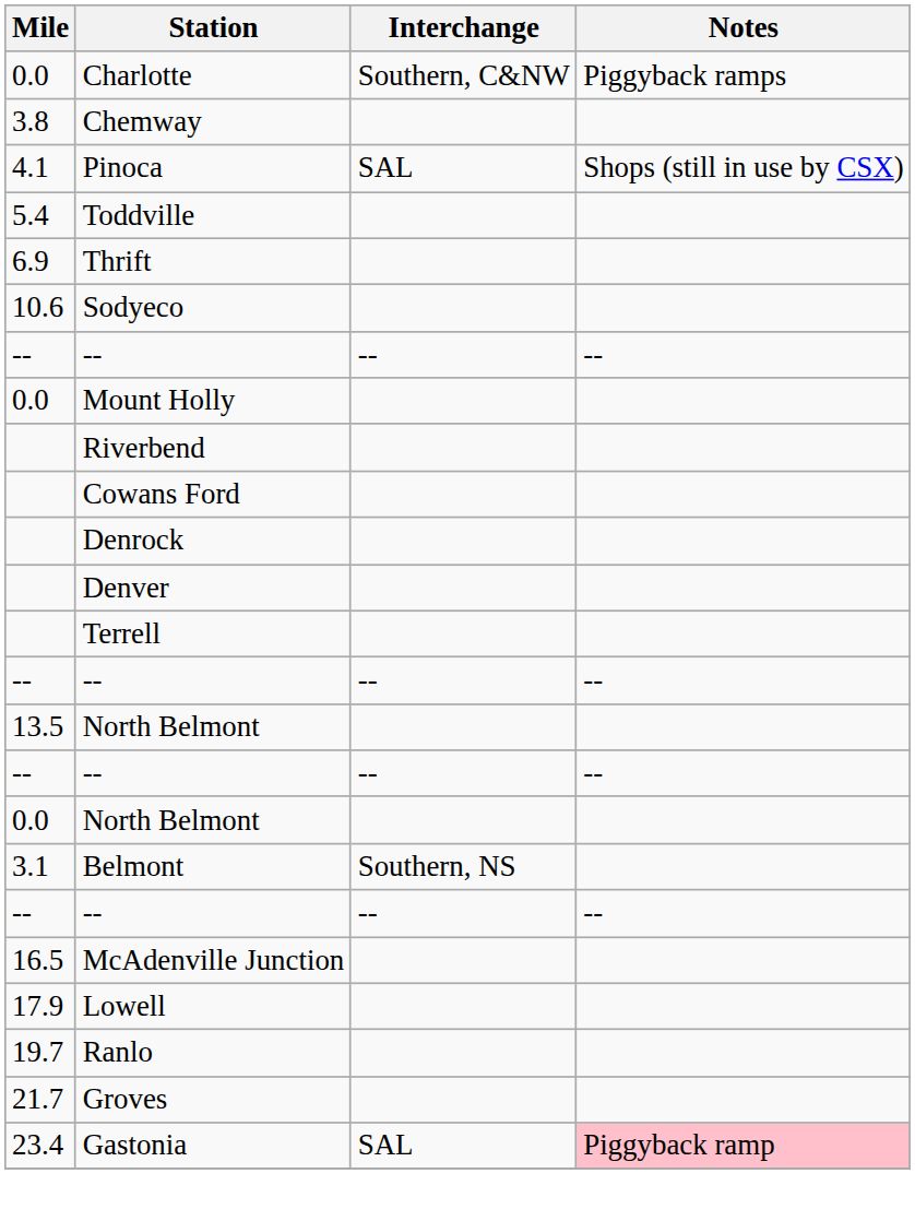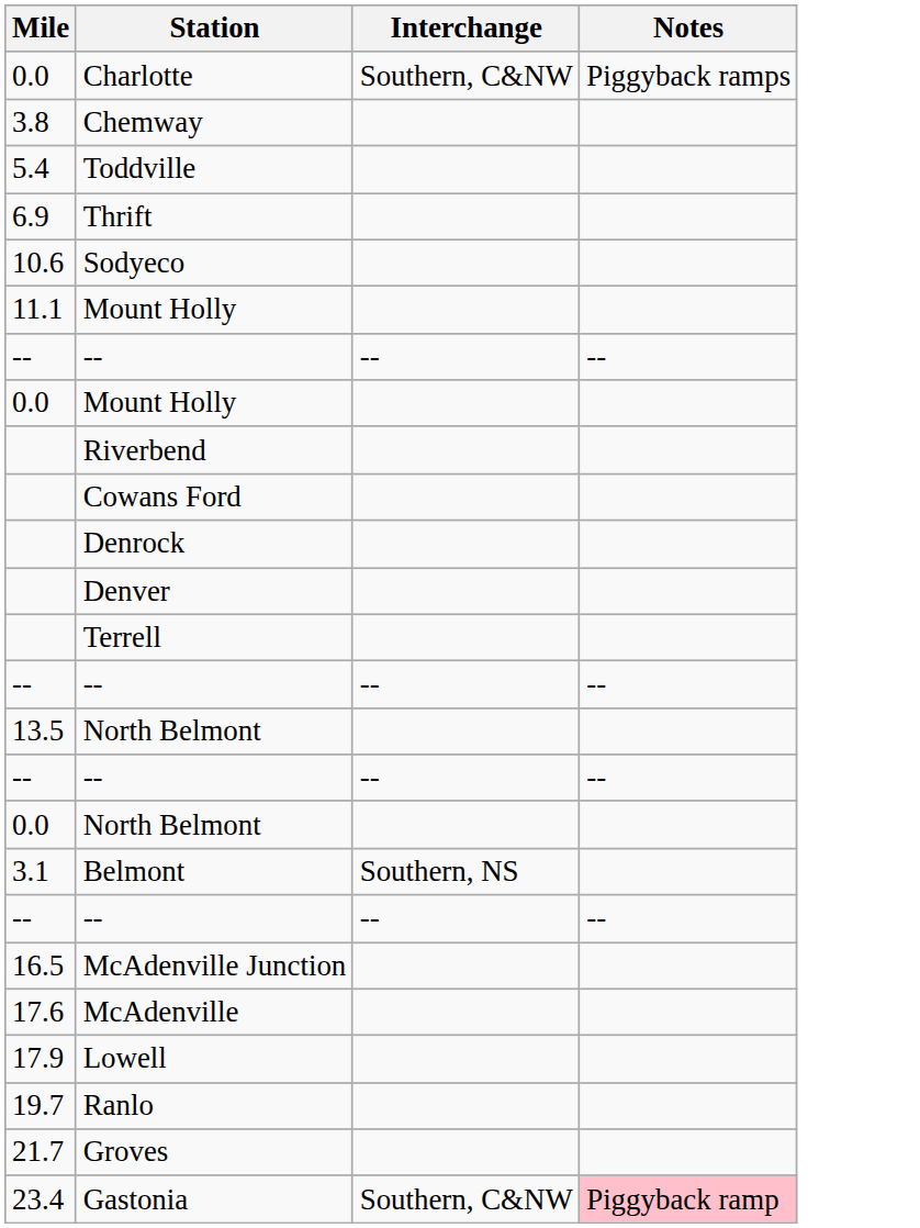- row: 4.1 | Pinoca | SAL | Shops (still in use by CSX)
+ row: 11.1 | Mount Holly
+ row: 17.6 | McAdenville
Gastonia | Interchange: SAL -> Southern, C&NW
